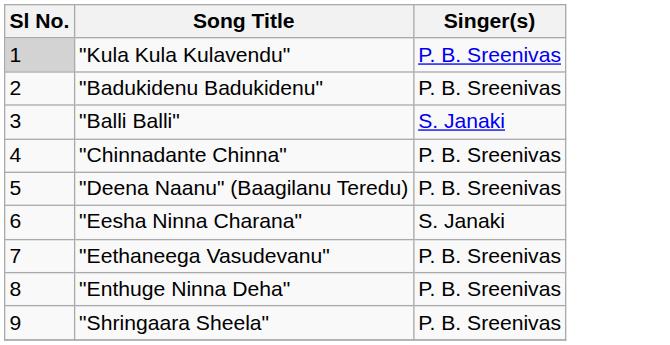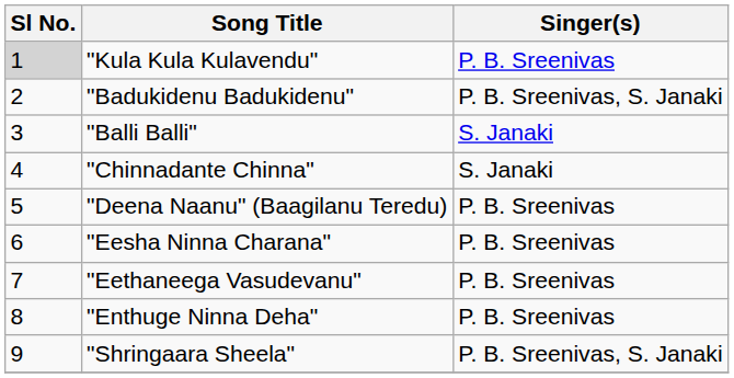"Badukidenu Badukidenu" | Singer(s): P. B. Sreenivas -> P. B. Sreenivas, S. Janaki
"Chinnadante Chinna" | Singer(s): P. B. Sreenivas -> S. Janaki
"Eesha Ninna Charana" | Singer(s): S. Janaki -> P. B. Sreenivas
"Shringaara Sheela" | Singer(s): P. B. Sreenivas -> P. B. Sreenivas, S. Janaki
